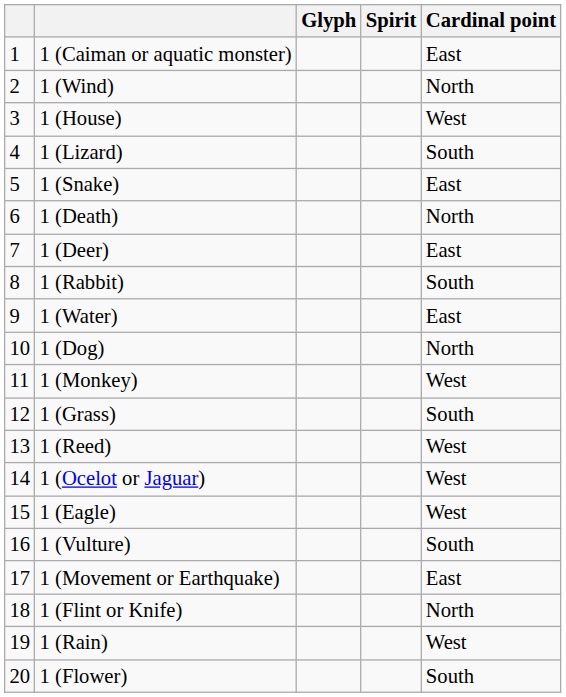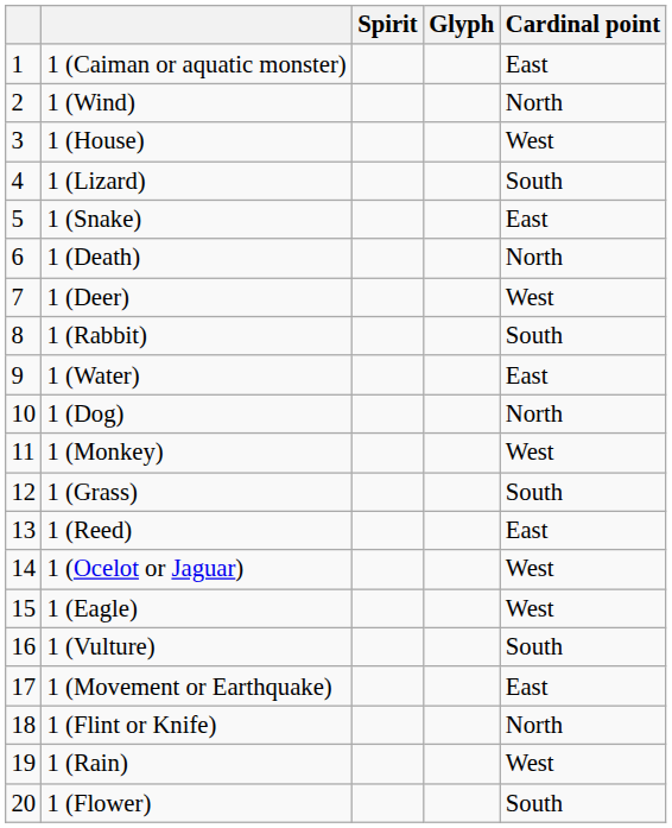columns swapped: Glyph <-> Spirit
1 (Deer) | Cardinal point: East -> West
1 (Reed) | Cardinal point: West -> East
